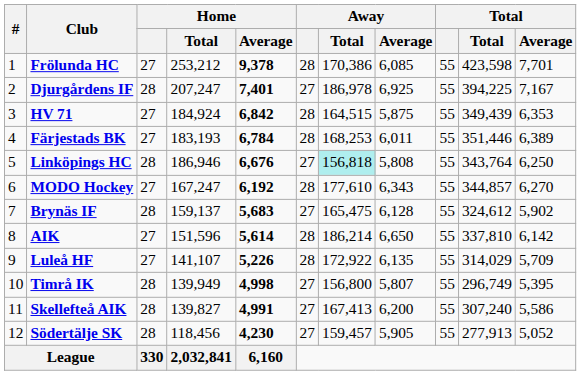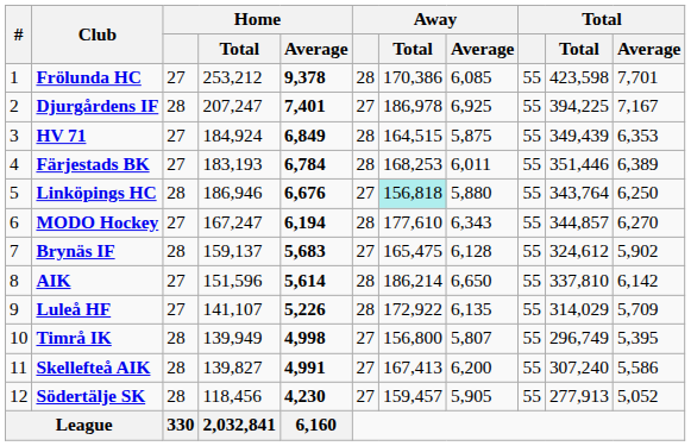HV 71 | Home / Average: 6,842 -> 6,849
Linköpings HC | Away / Average: 5,808 -> 5,880
MODO Hockey | Home / Average: 6,192 -> 6,194
